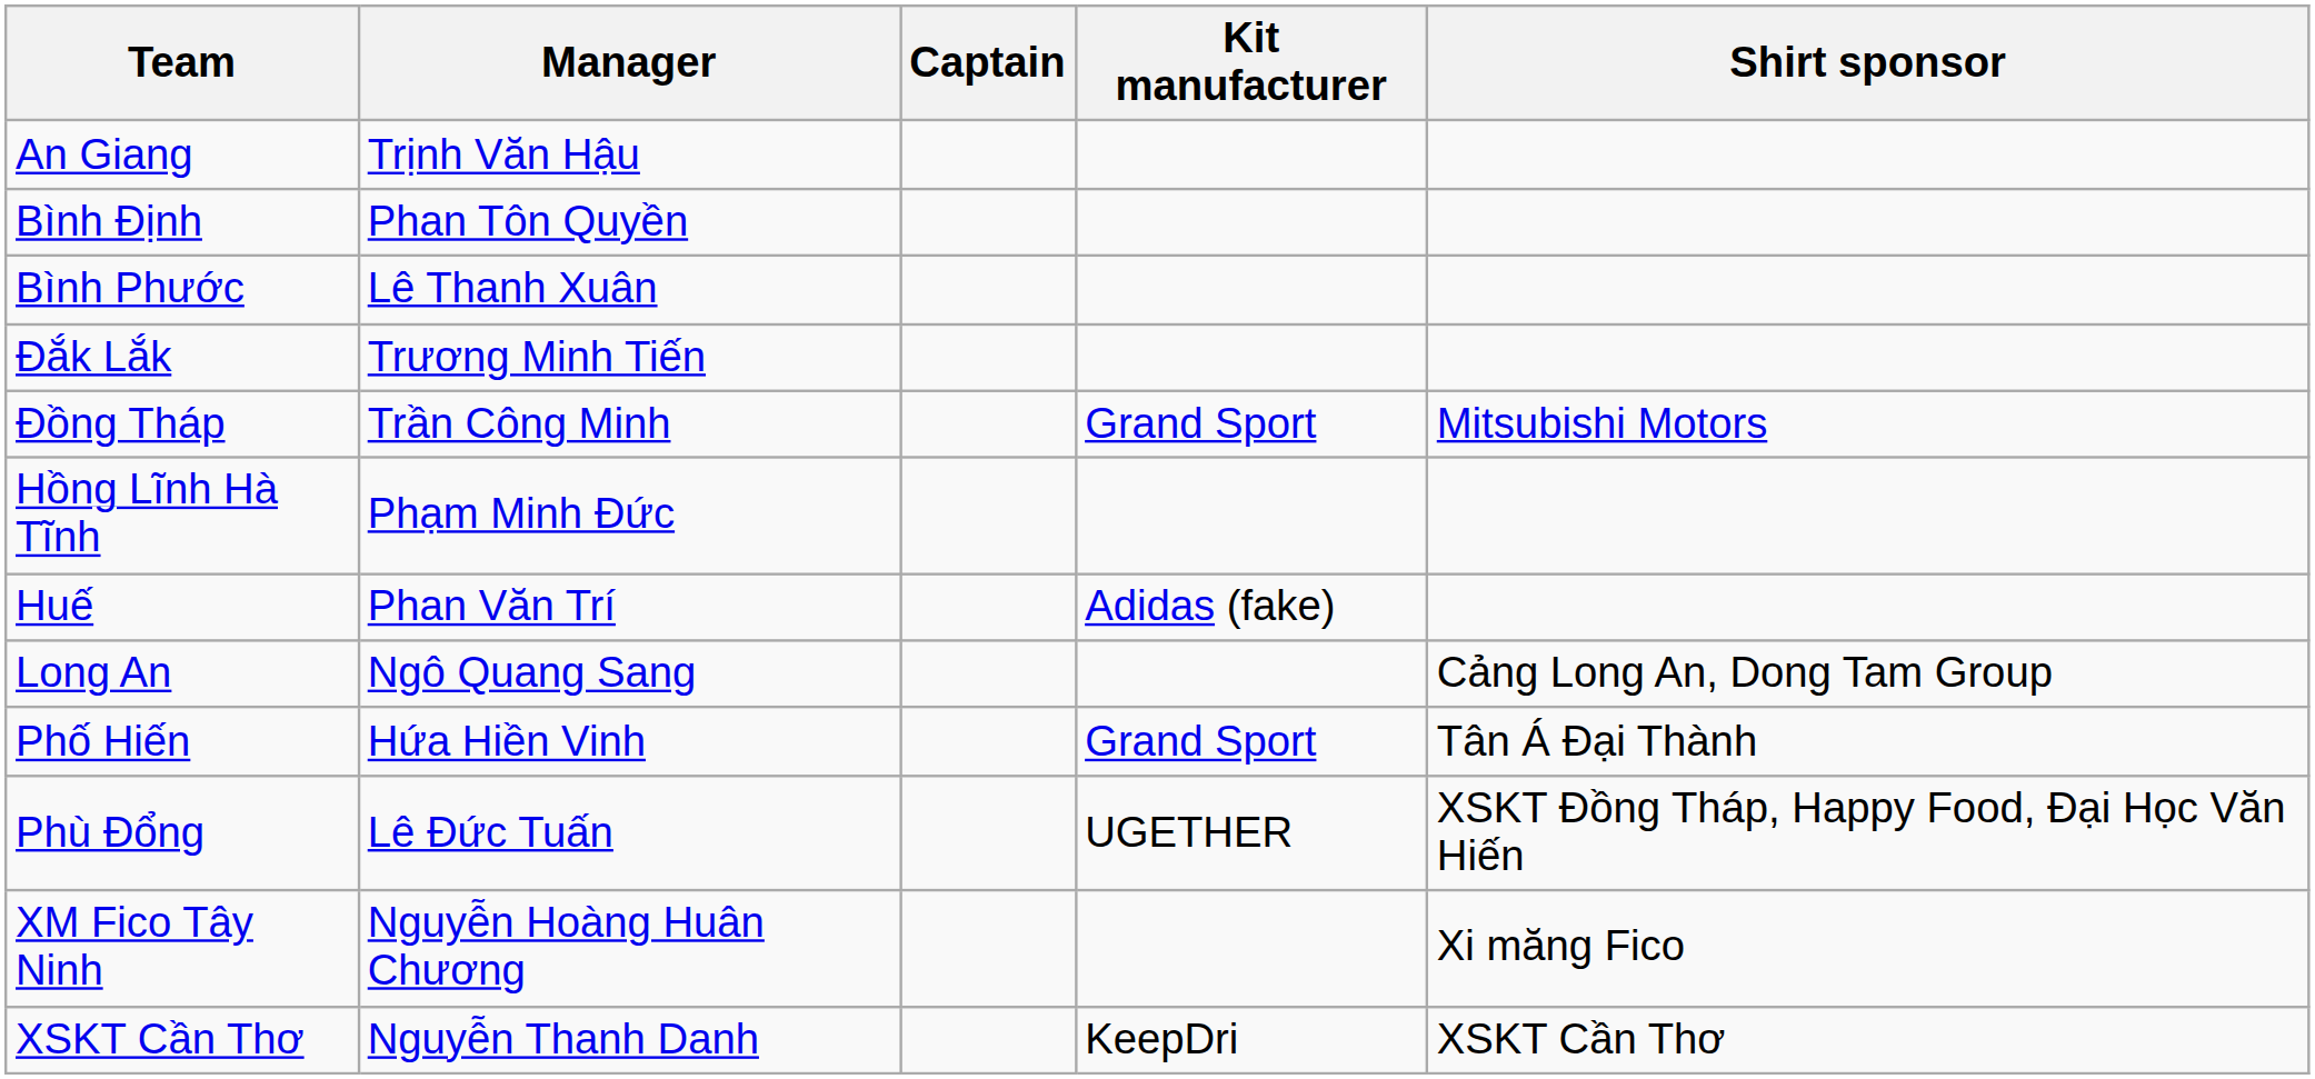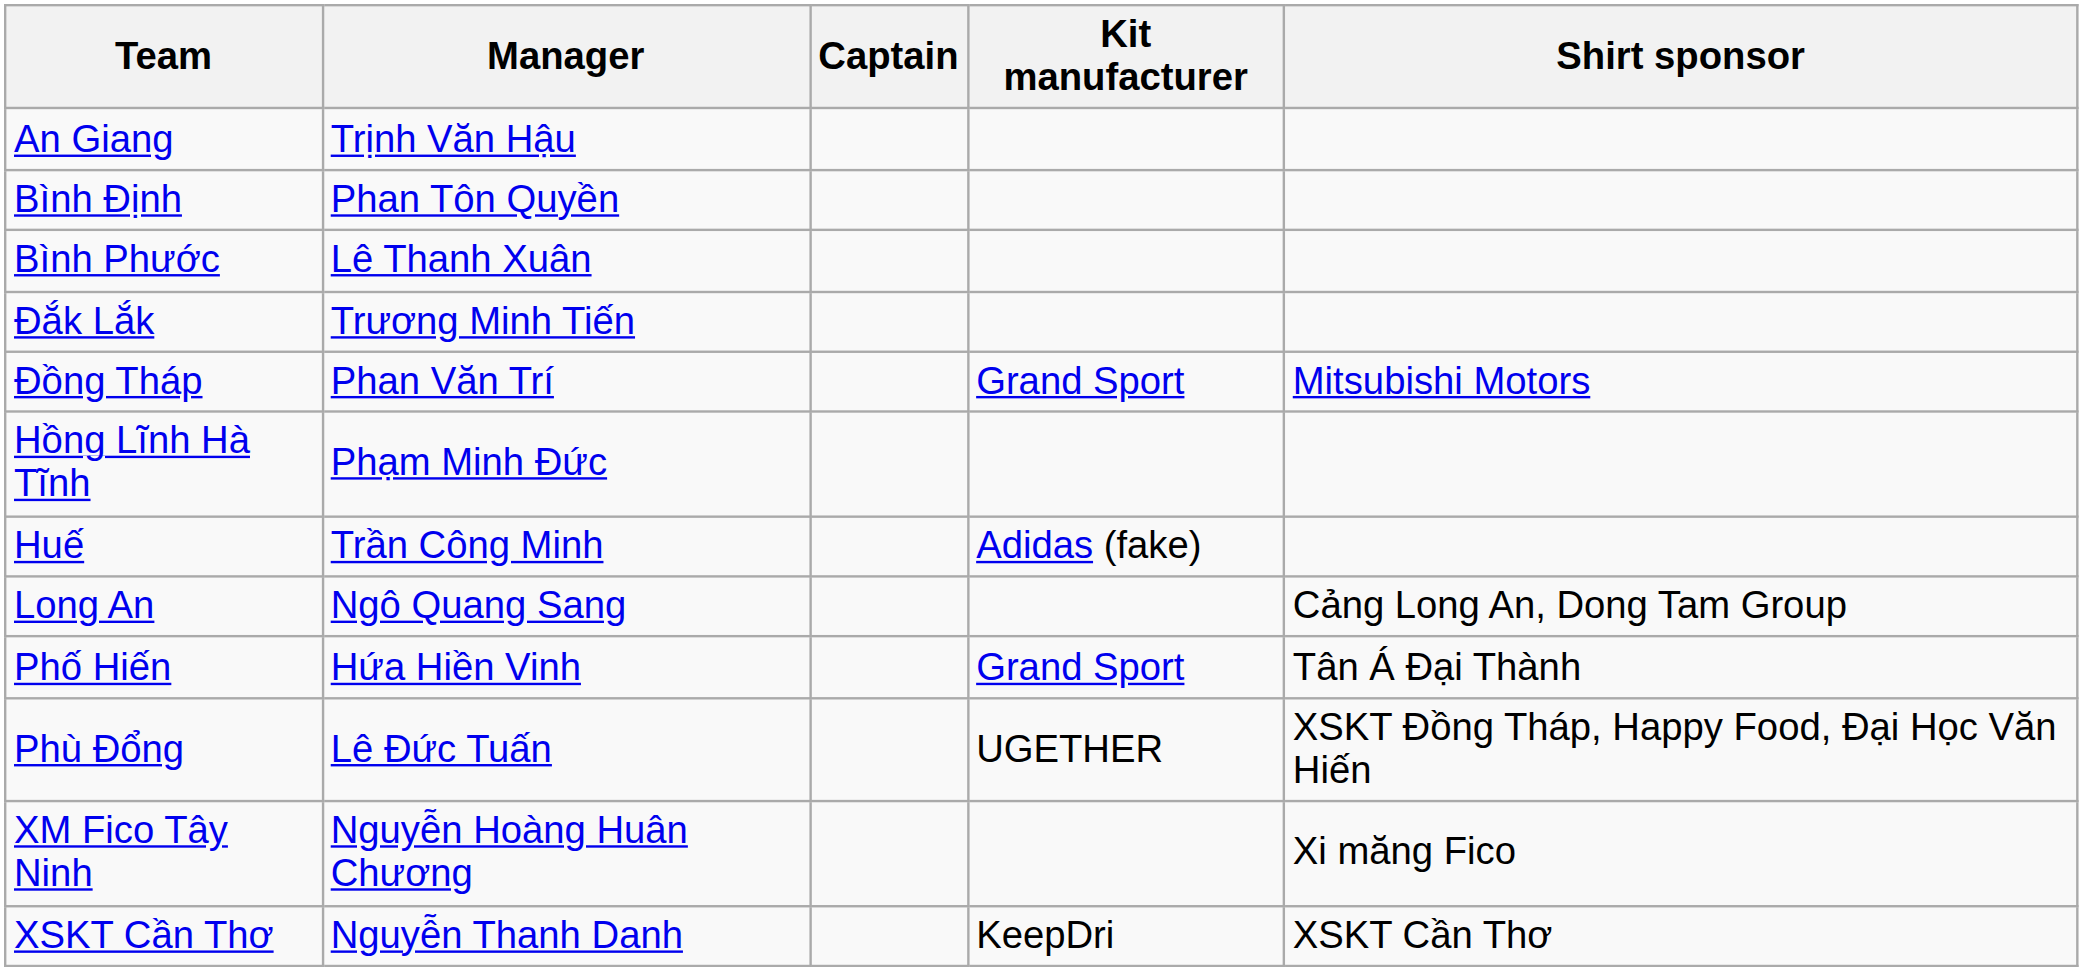Đồng Tháp | Manager: Trần Công Minh -> Phan Văn Trí
Huế | Manager: Phan Văn Trí -> Trần Công Minh
